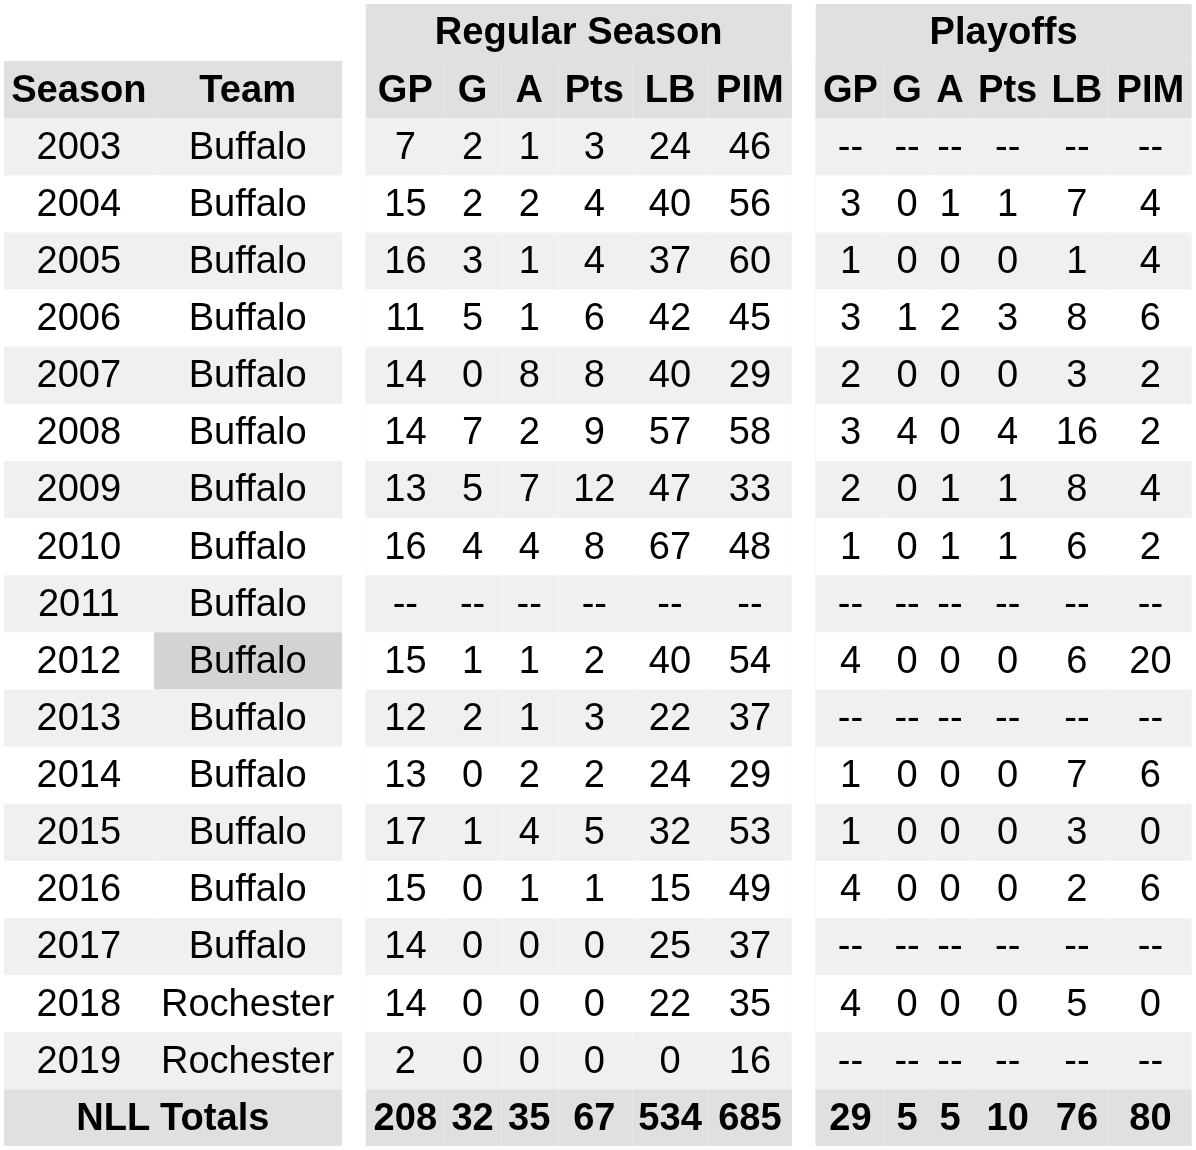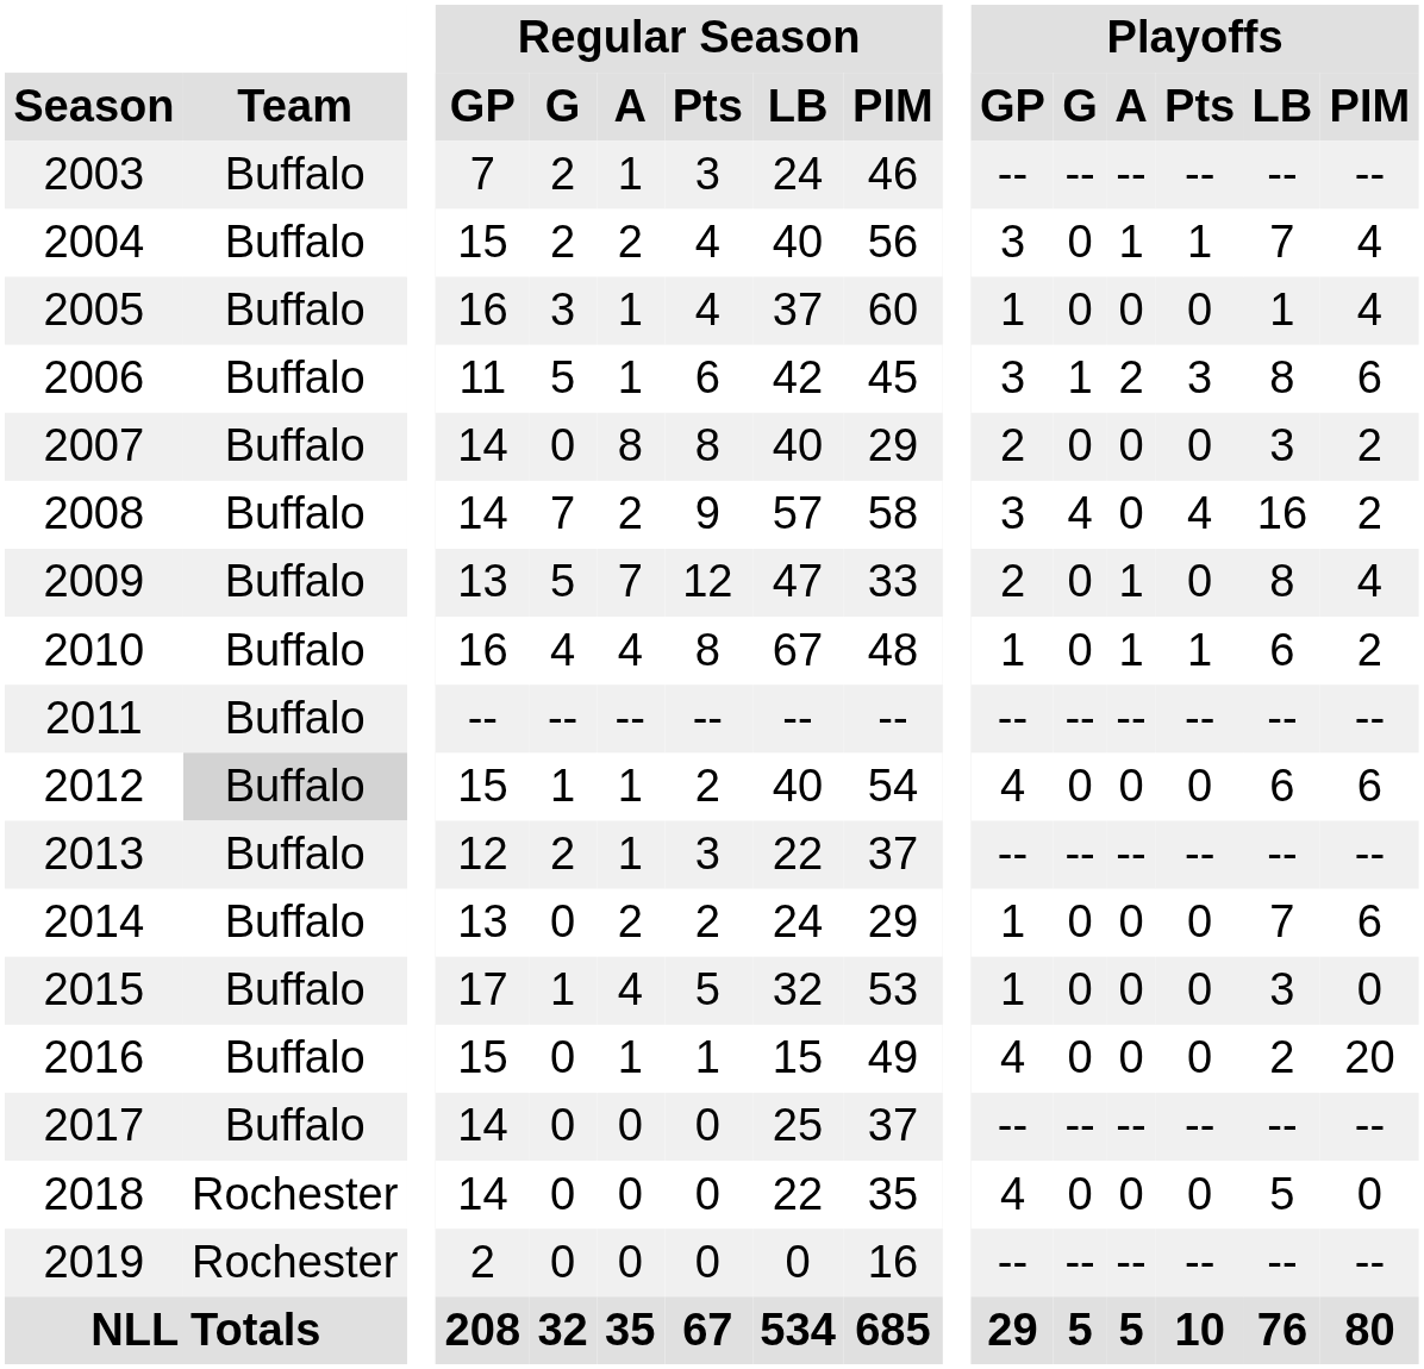2009 | Playoffs / Pts: 1 -> 0
2012 | Playoffs / PIM: 20 -> 6
2016 | Playoffs / PIM: 6 -> 20
